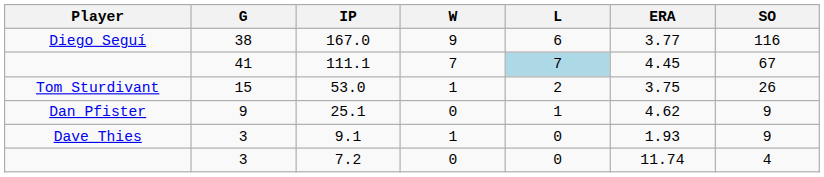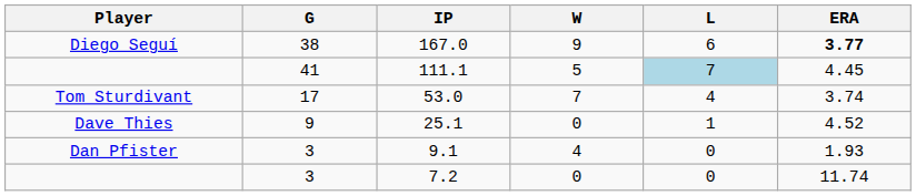- column: SO | 116 | 67 | 26 | 9 | 9 | 4
167.0 | ERA: normal -> bold
111.1 | W: 7 -> 5
53.0 | G: 15 -> 17
53.0 | W: 1 -> 7
53.0 | L: 2 -> 4
53.0 | ERA: 3.75 -> 3.74
25.1 | Player: Dan Pfister -> Dave Thies
25.1 | ERA: 4.62 -> 4.52
9.1 | Player: Dave Thies -> Dan Pfister
9.1 | W: 1 -> 4
